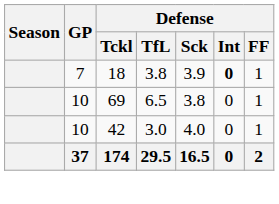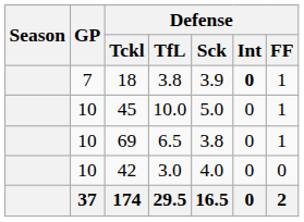+ row: 10 | 45 | 10.0 | 5.0 | 0 | 1
42 | Defense / FF: 1 -> 0
